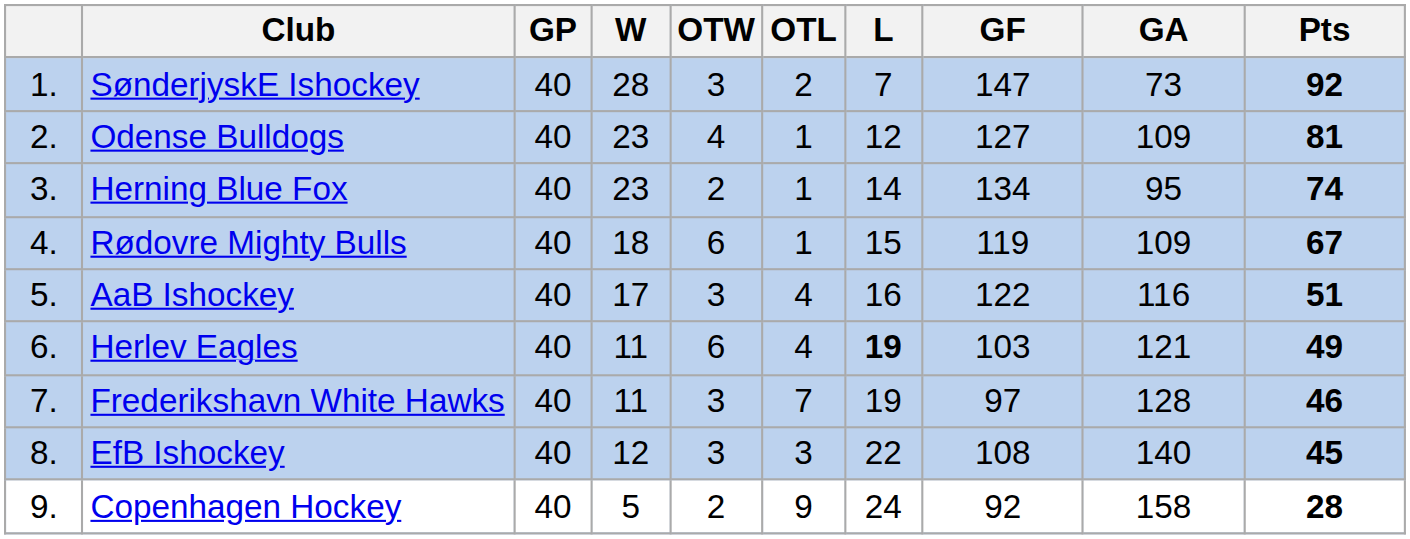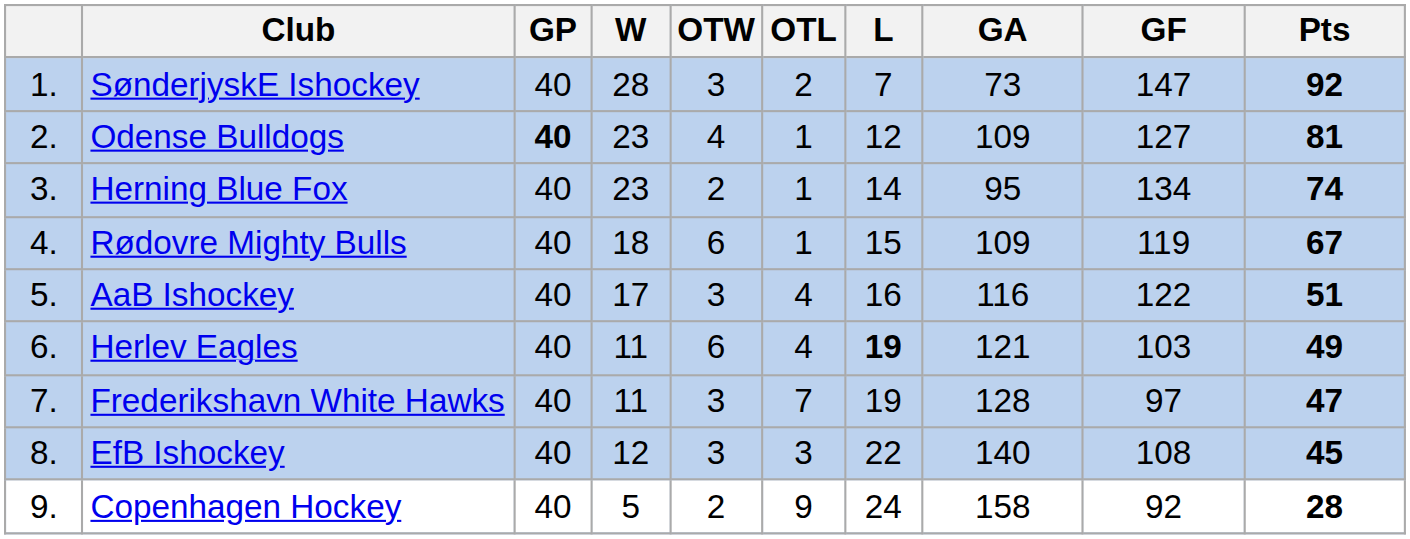columns swapped: GF <-> GA
Odense Bulldogs | GP: normal -> bold
Frederikshavn White Hawks | Pts: 46 -> 47
